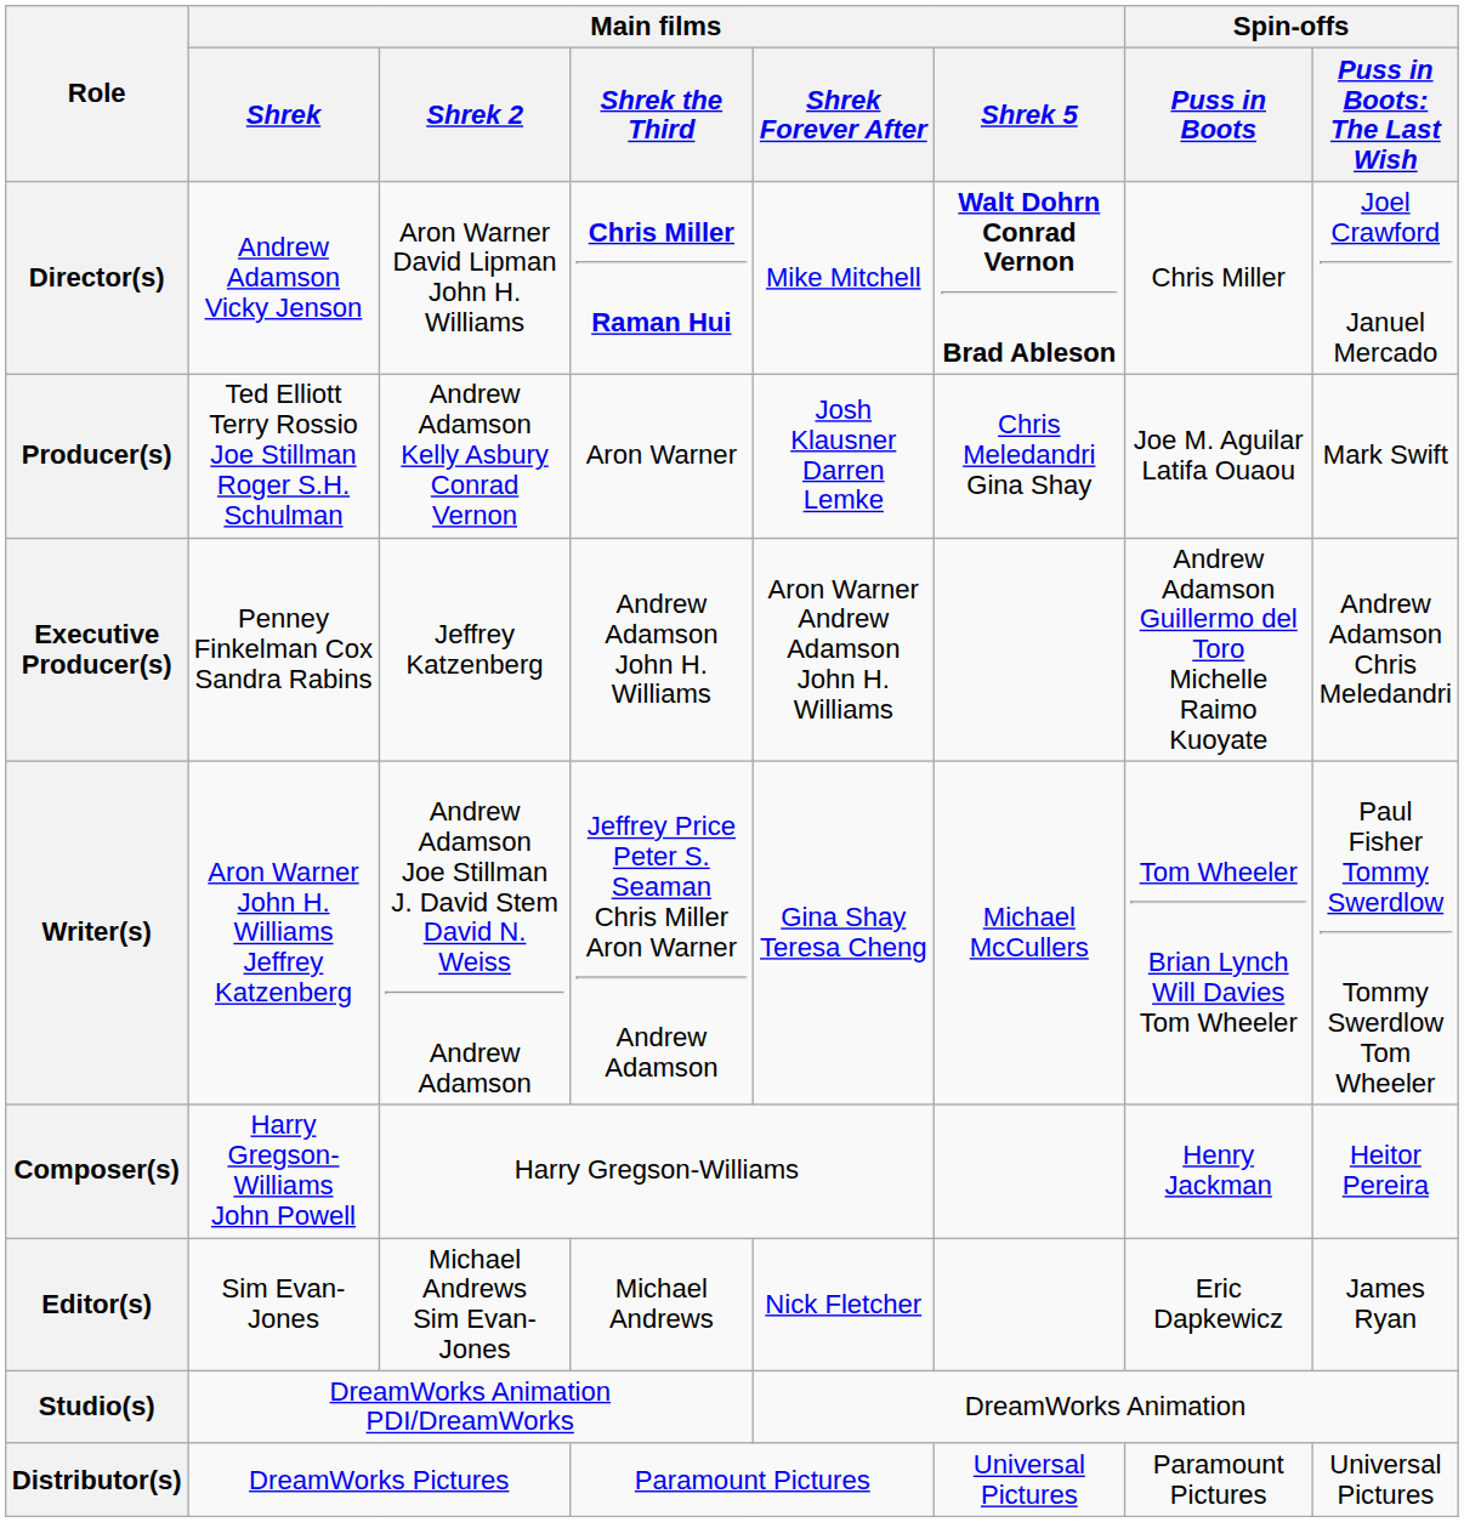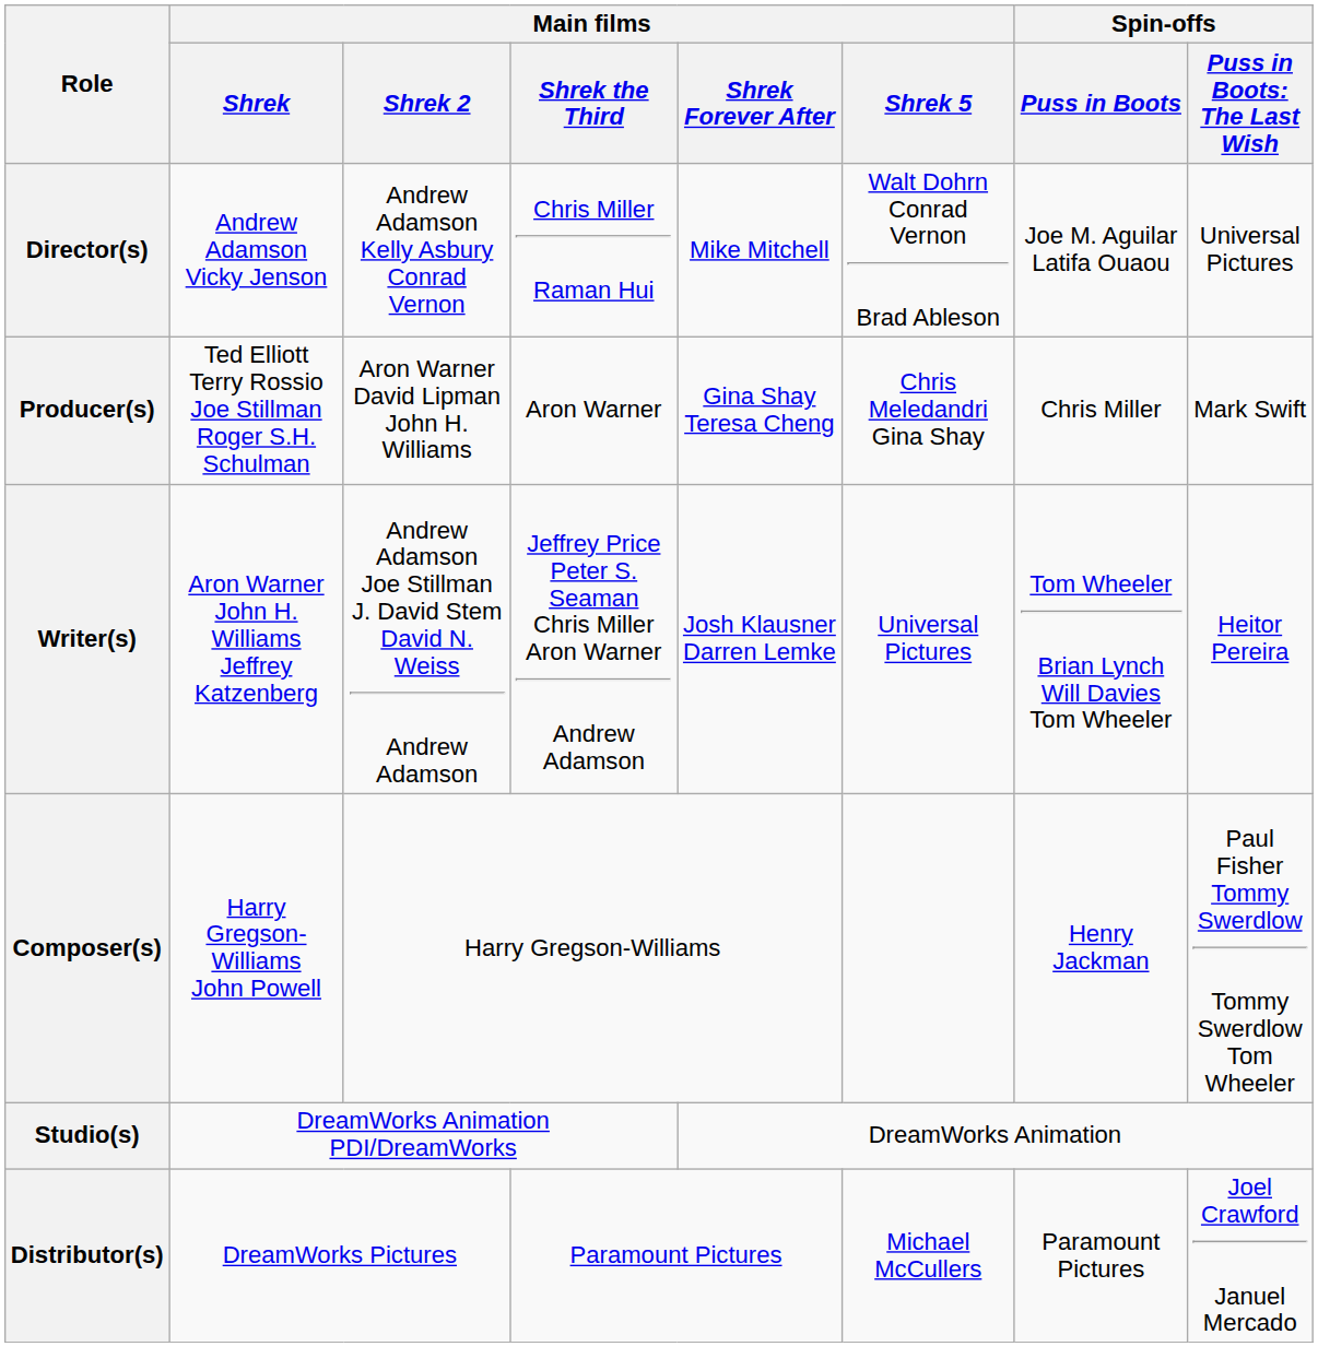Director(s) | Main films / Shrek 2: Aron Warner David Lipman John H. Williams -> Andrew Adamson Kelly Asbury Conrad Vernon
Director(s) | Main films / Shrek the Third: bold -> normal
Director(s) | Main films / Shrek 5: bold -> normal
Director(s) | Spin-offs / Puss in Boots: Chris Miller -> Joe M. Aguilar Latifa Ouaou
Director(s) | column 8: Joel Crawford Januel Mercado -> Universal Pictures
Producer(s) | Main films / Shrek 2: Andrew Adamson Kelly Asbury Conrad Vernon -> Aron Warner David Lipman John H. Williams
Producer(s) | Main films / Shrek Forever After: Josh Klausner Darren Lemke -> Gina Shay Teresa Cheng
Producer(s) | Spin-offs / Puss in Boots: Joe M. Aguilar Latifa Ouaou -> Chris Miller
- row: Executive Producer(s) | Penney Finkelman Cox Sandra Rabins | Jeffrey Katzenberg | Andrew Adamson John H. Williams | Aron Warner Andrew Adamson John H. Williams | Andrew Adamson Guillermo del Toro Michelle Raimo Kuoyate | Andrew Adamson Chris Meledandri
Writer(s) | Main films / Shrek Forever After: Gina Shay Teresa Cheng -> Josh Klausner Darren Lemke
Writer(s) | Main films / Shrek 5: Michael McCullers -> Universal Pictures
Writer(s) | column 8: Paul Fisher Tommy Swerdlow Tommy Swerdlow Tom Wheeler -> Heitor Pereira
Composer(s) | column 8: Heitor Pereira -> Paul Fisher Tommy Swerdlow Tommy Swerdlow Tom Wheeler
- row: Editor(s) | Sim Evan-Jones | Michael Andrews Sim Evan-Jones | Michael Andrews | Nick Fletcher | Eric Dapkewicz | James Ryan
Distributor(s) | Main films / Shrek 5: Universal Pictures -> Michael McCullers
Distributor(s) | column 8: Universal Pictures -> Joel Crawford Januel Mercado
